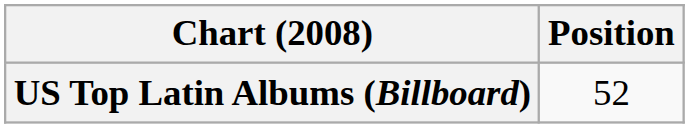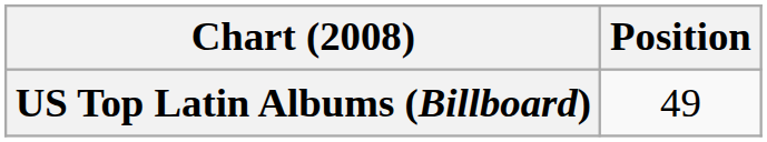US Top Latin Albums (Billboard) | Position: 52 -> 49
